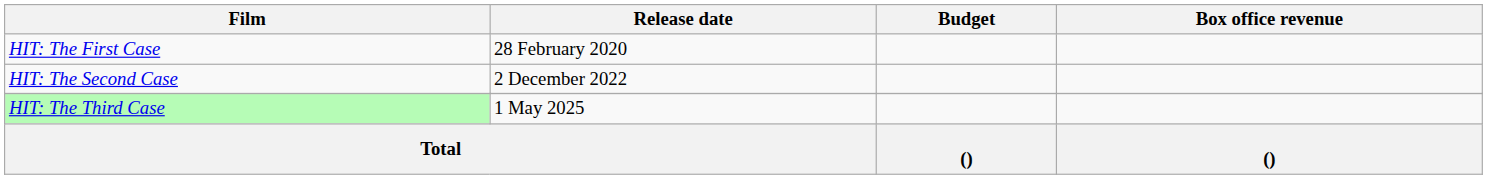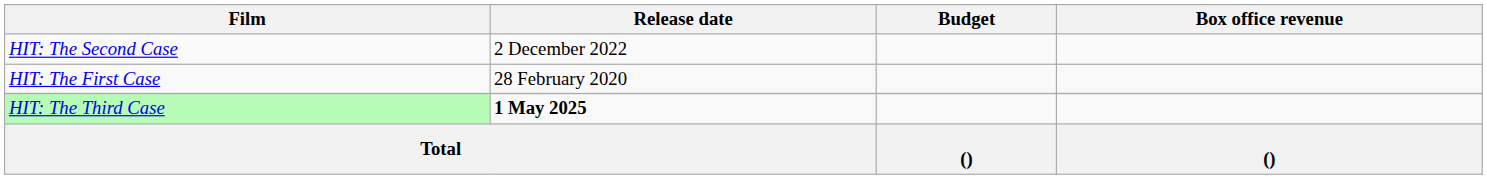rows swapped: HIT: The First Case <-> HIT: The Second Case
HIT: The Third Case | Release date: normal -> bold
